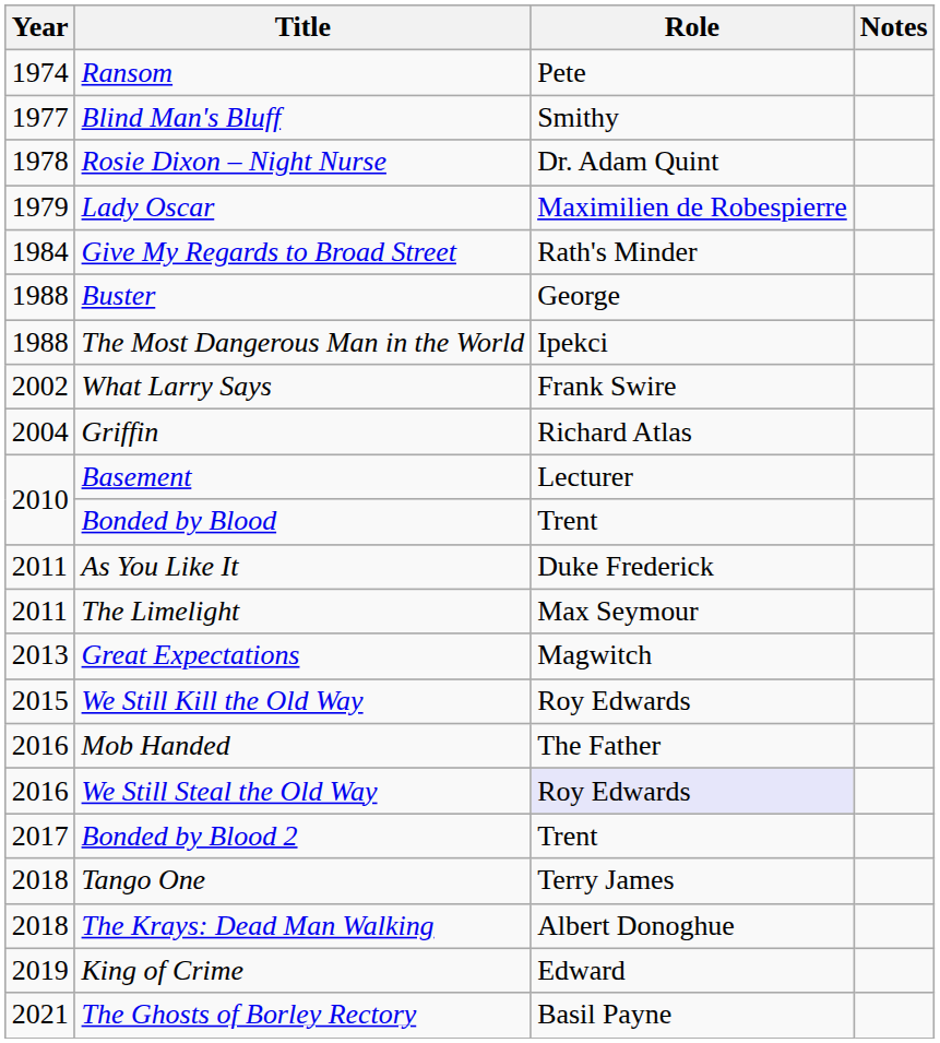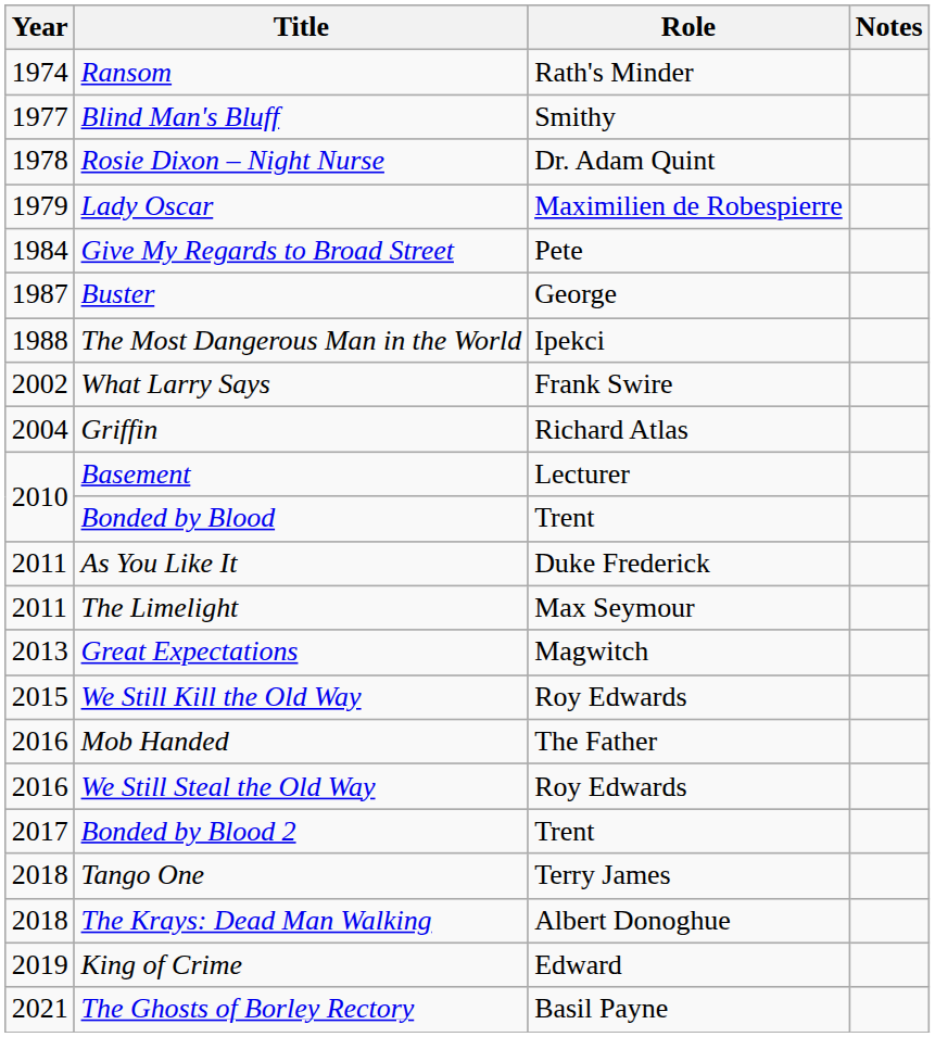Ransom | Role: Pete -> Rath's Minder
Give My Regards to Broad Street | Role: Rath's Minder -> Pete
Buster | Year: 1988 -> 1987
We Still Steal the Old Way | Role: lavender background -> no background
